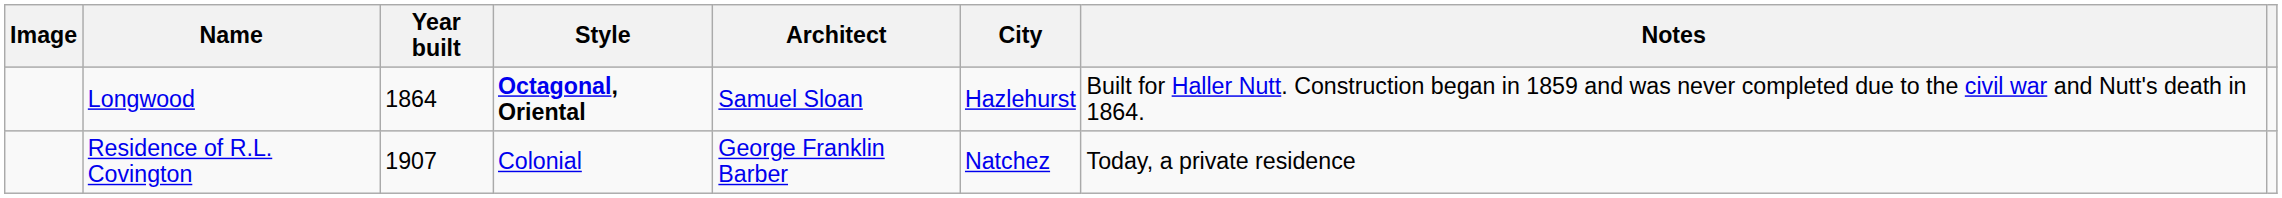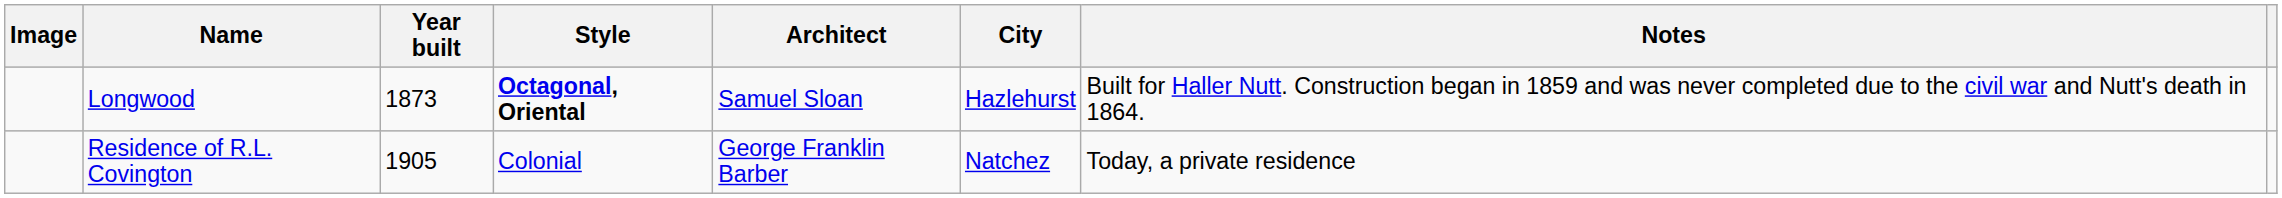Longwood | Year built: 1864 -> 1873
Residence of R.L. Covington | Year built: 1907 -> 1905
